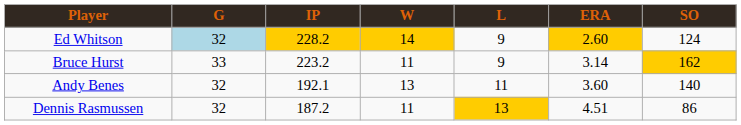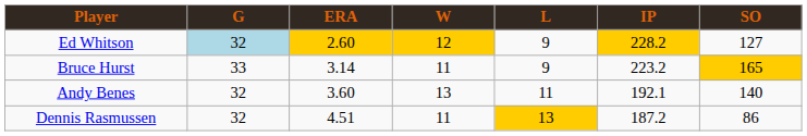columns swapped: IP <-> ERA
Ed Whitson | W: 14 -> 12
Ed Whitson | SO: 124 -> 127
Bruce Hurst | SO: 162 -> 165
